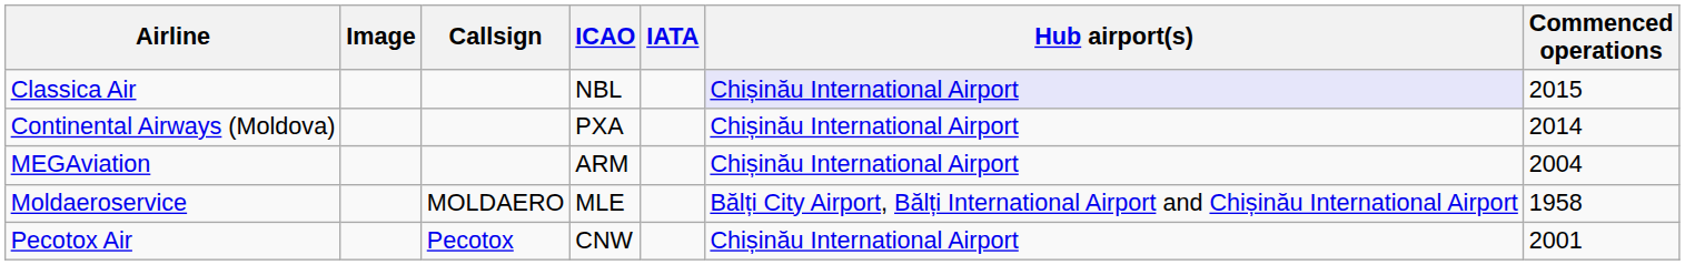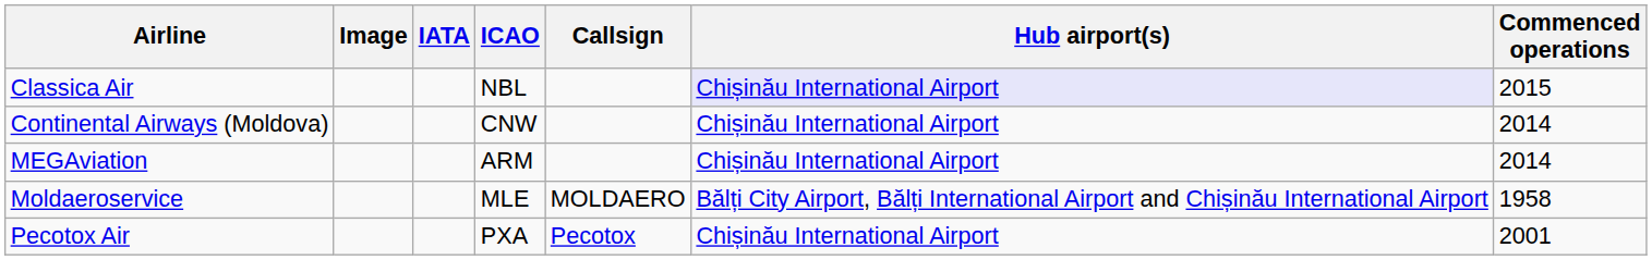columns swapped: IATA <-> Callsign
Continental Airways (Moldova) | ICAO: PXA -> CNW
MEGAviation | Commenced operations: 2004 -> 2014
Pecotox Air | ICAO: CNW -> PXA
